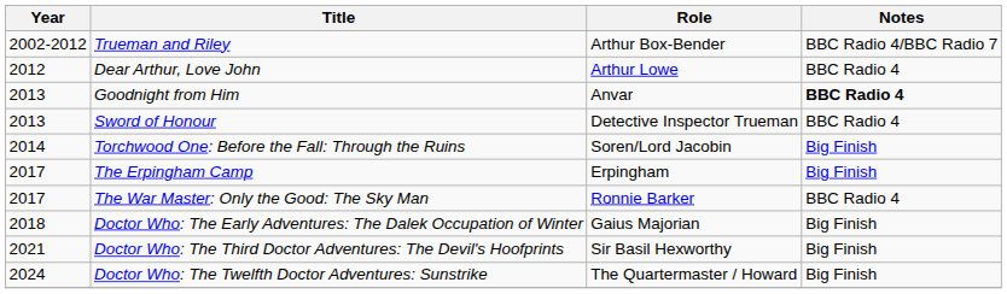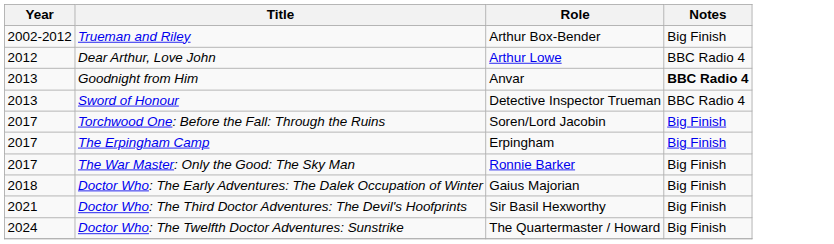Trueman and Riley | Notes: BBC Radio 4/BBC Radio 7 -> Big Finish
Torchwood One: Before the Fall: Through the Ruins | Year: 2014 -> 2017
The War Master: Only the Good: The Sky Man | Notes: BBC Radio 4 -> Big Finish
